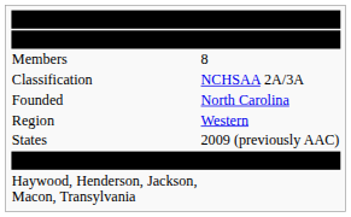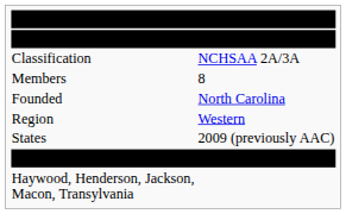rows swapped: Classification <-> Members
